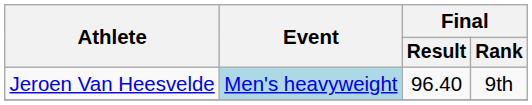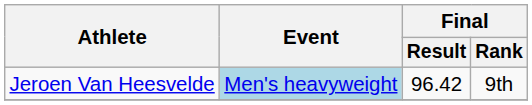Jeroen Van Heesvelde | Final / Result: 96.40 -> 96.42
